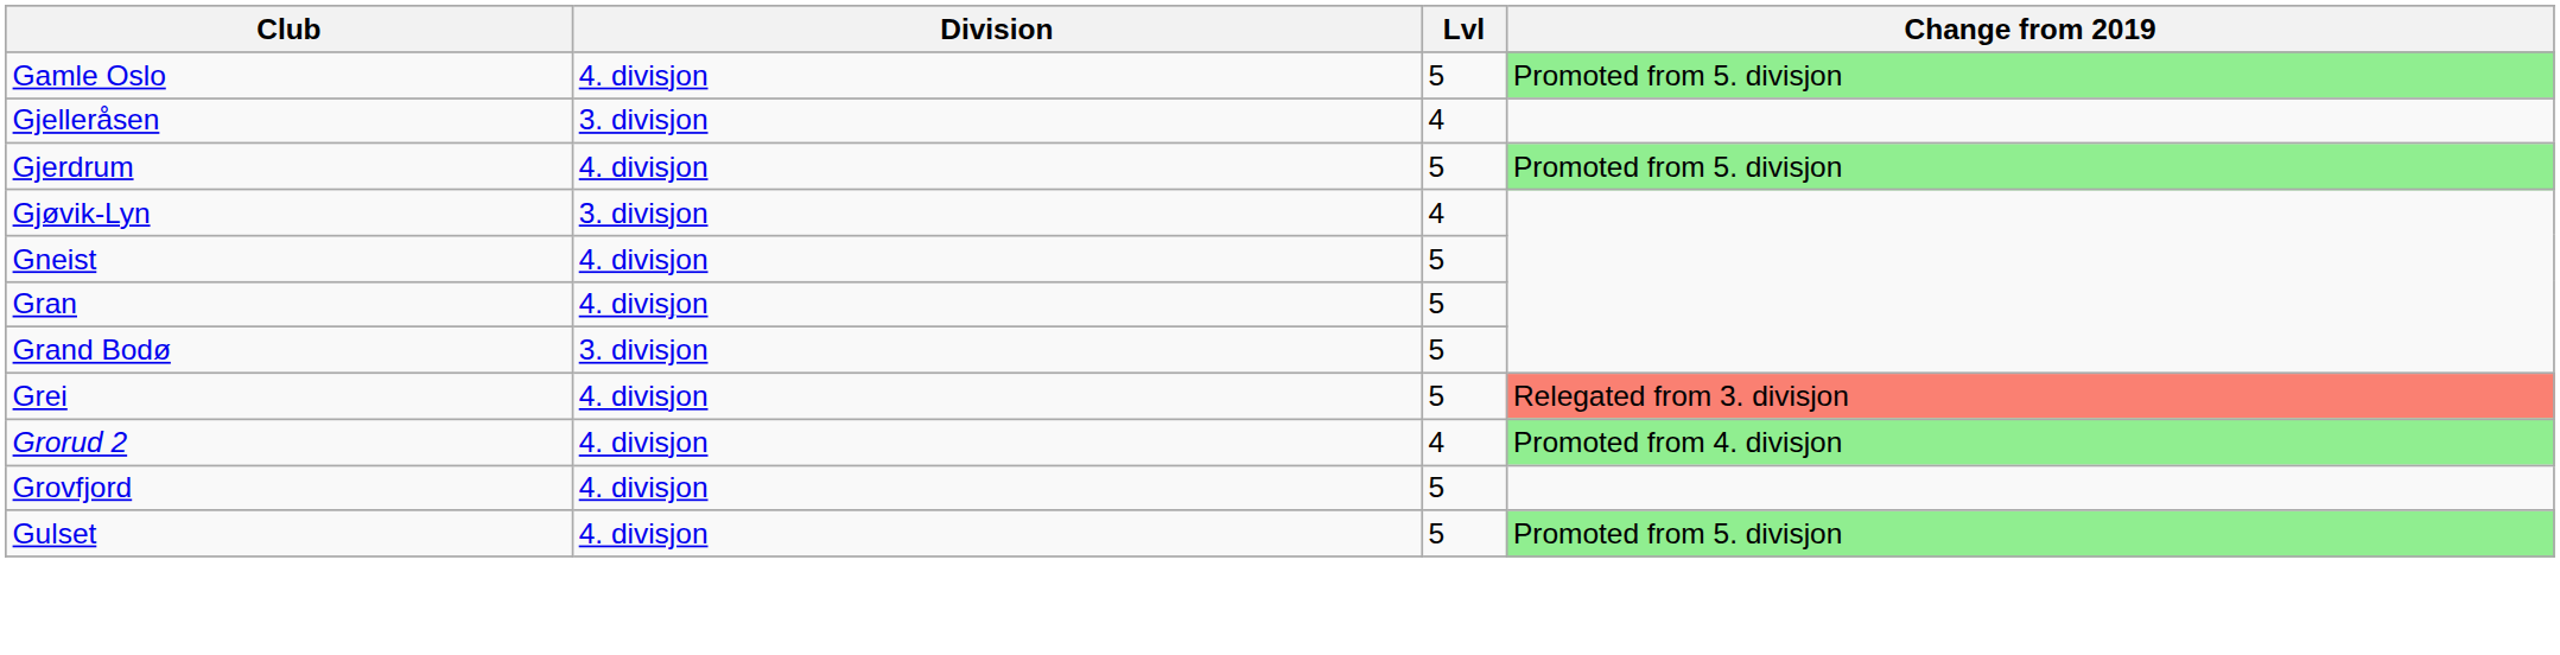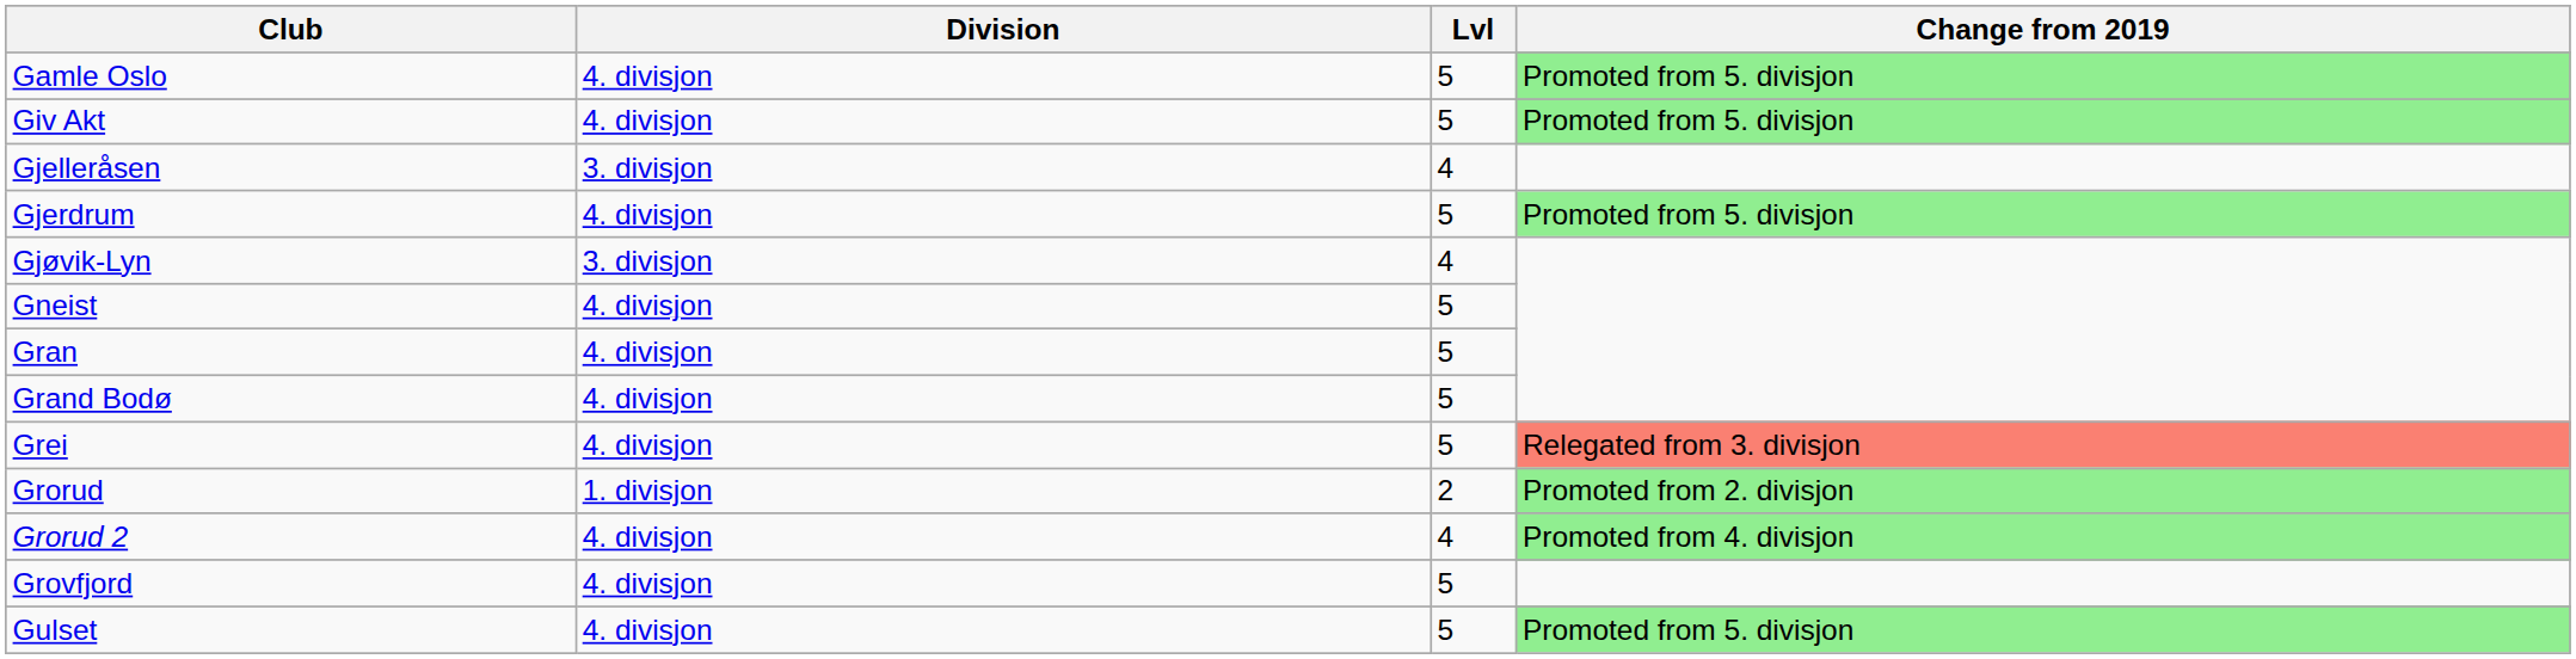+ row: Giv Akt | 4. divisjon | 5 | Promoted from 5. divisjon
Grand Bodø | Division: 3. divisjon -> 4. divisjon
+ row: Grorud | 1. divisjon | 2 | Promoted from 2. divisjon
